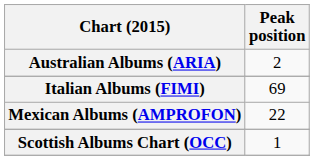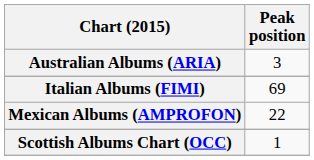Australian Albums (ARIA) | Peak position: 2 -> 3
